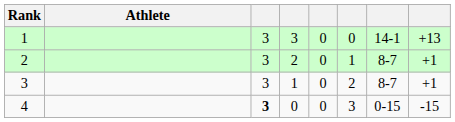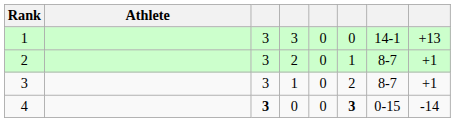4 | column 6: normal -> bold
4 | column 8: -15 -> -14
